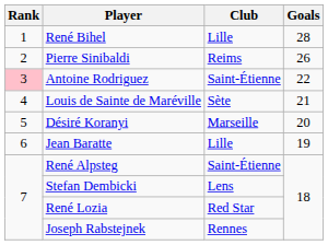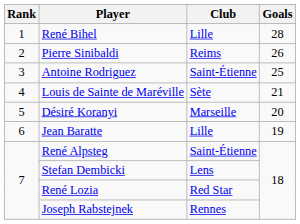Antoine Rodriguez | Rank: pink background -> no background
Antoine Rodriguez | Goals: 22 -> 25
